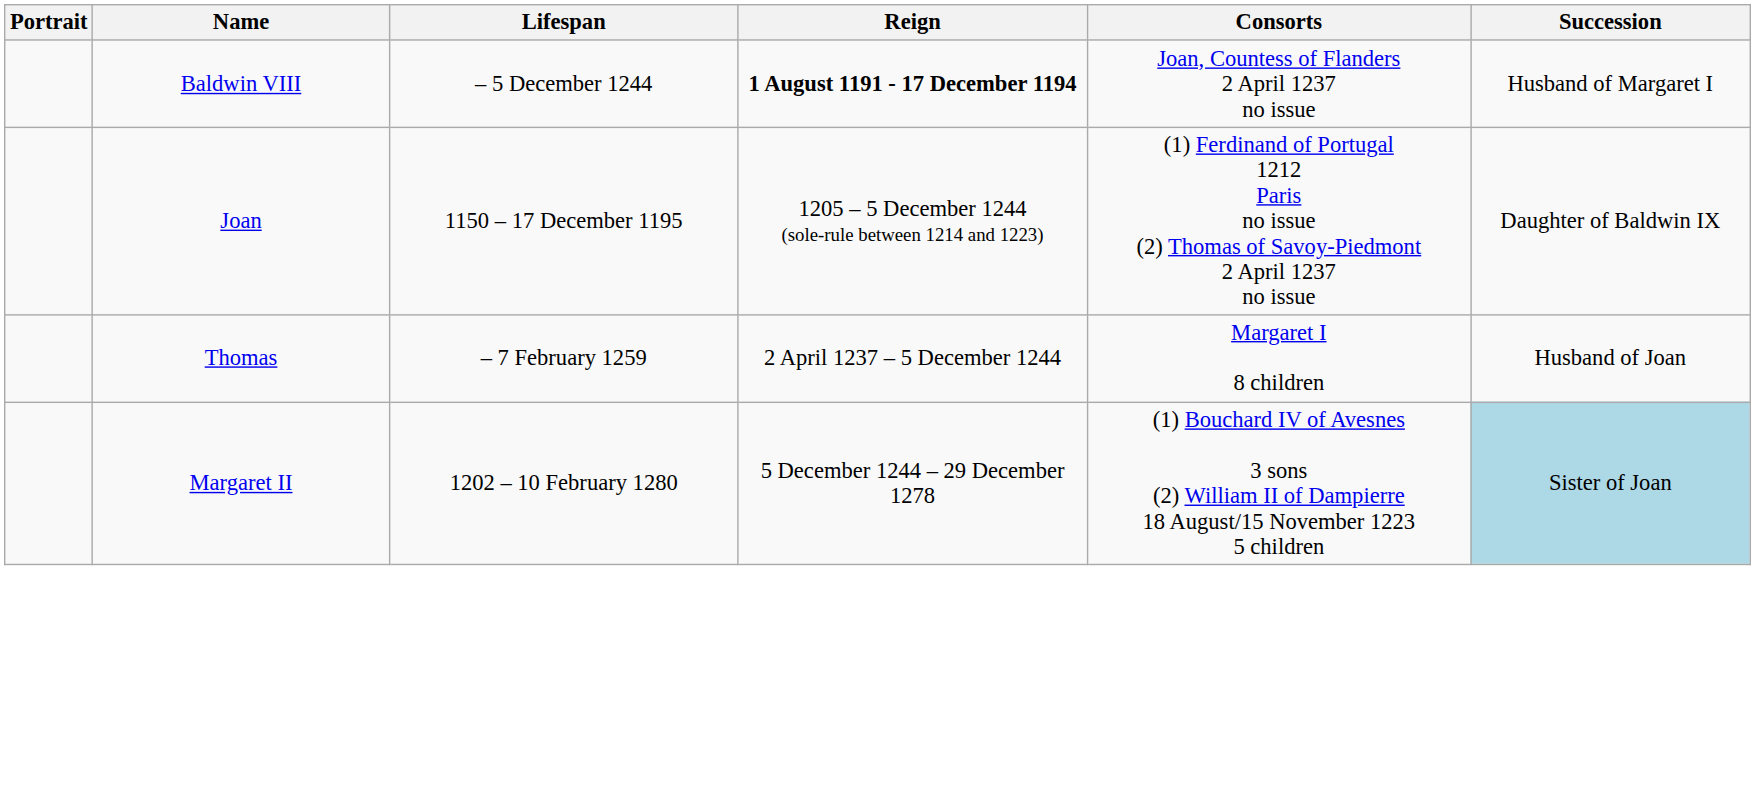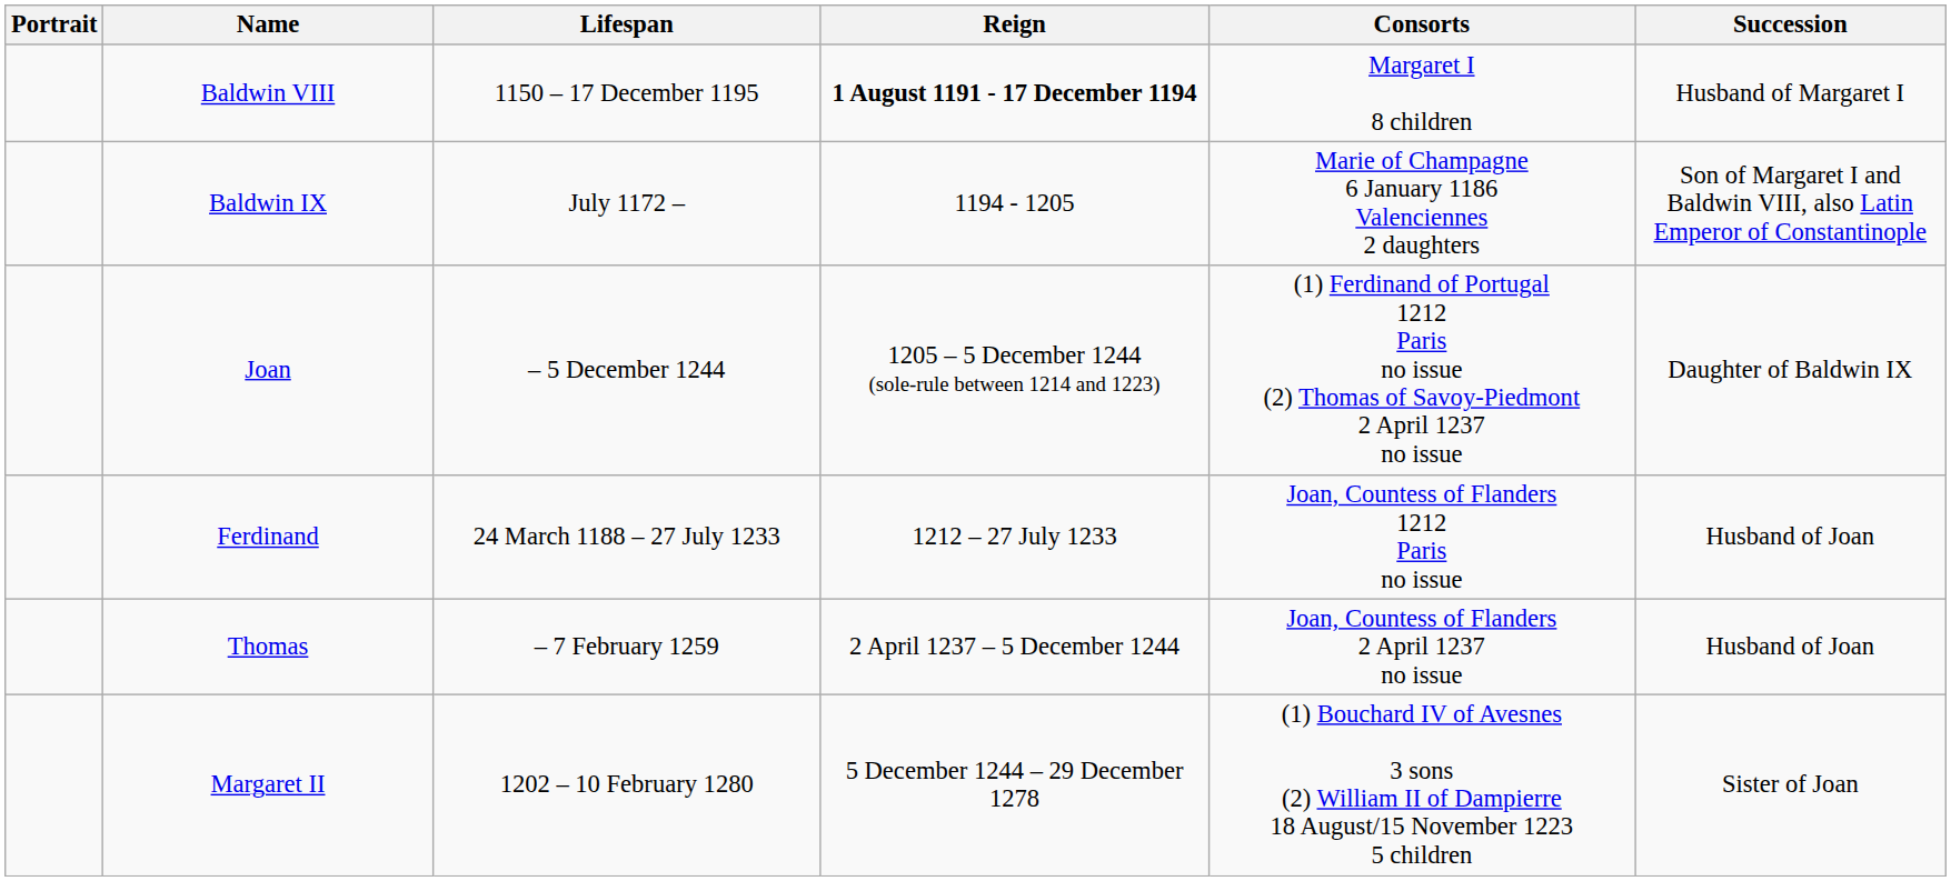Baldwin VIII | Lifespan: – 5 December 1244 -> 1150 – 17 December 1195
Baldwin VIII | Consorts: Joan, Countess of Flanders 2 April 1237 no issue -> Margaret I 8 children
+ row: Baldwin IX | July 1172 – | 1194 - 1205 | Marie of Champagne 6 January 1186 Valenciennes 2 daughters | Son of Margaret I and Baldwin VIII, also Latin Emperor of Constantinople
Joan | Lifespan: 1150 – 17 December 1195 -> – 5 December 1244
+ row: Ferdinand | 24 March 1188 – 27 July 1233 | 1212 – 27 July 1233 | Joan, Countess of Flanders 1212 Paris no issue | Husband of Joan
Thomas | Consorts: Margaret I 8 children -> Joan, Countess of Flanders 2 April 1237 no issue
Margaret II | Succession: lightblue background -> no background
